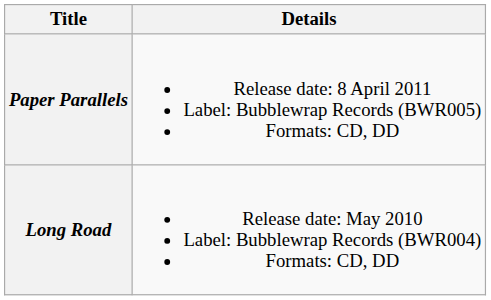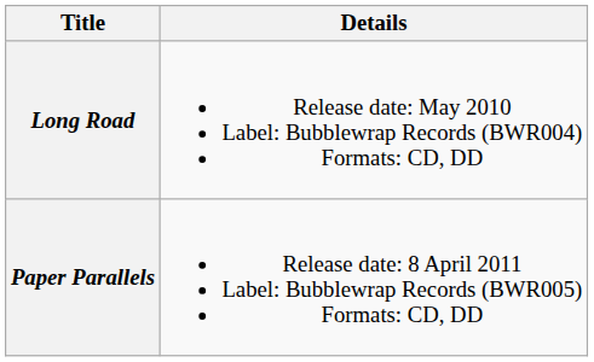rows swapped: Long Road <-> Paper Parallels
